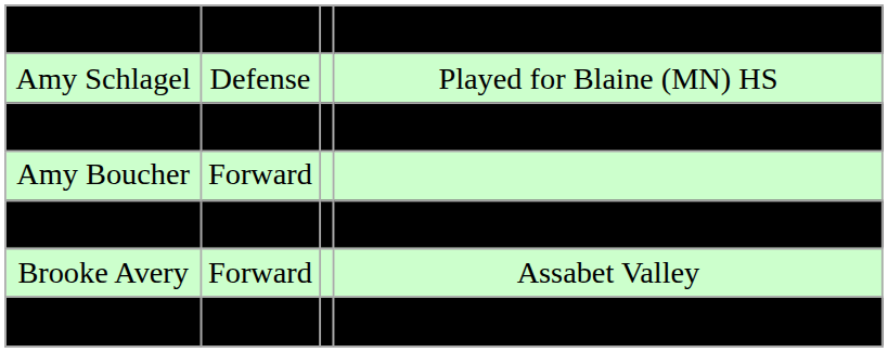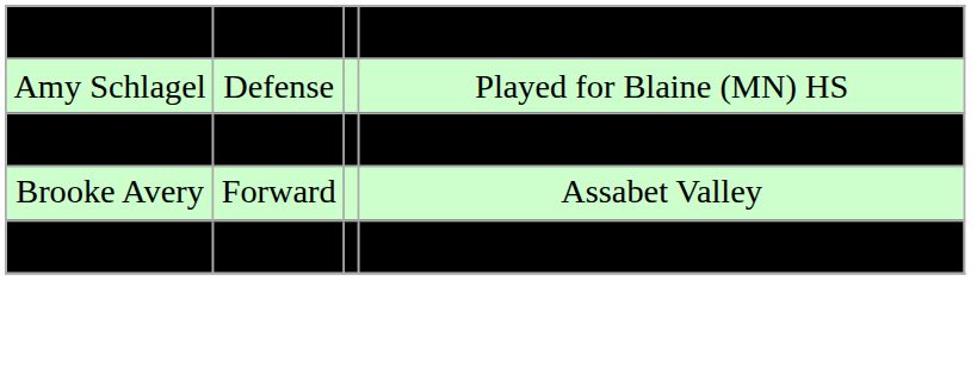- row: Kaylee Forster | Defense | Played for Elk River (MN) HS
- row: Amy Boucher | Forward
Carlee Toews | column 4: bold -> normal
